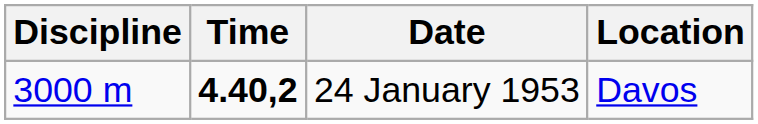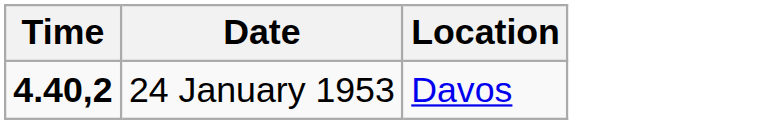- column: Discipline | 3000 m
